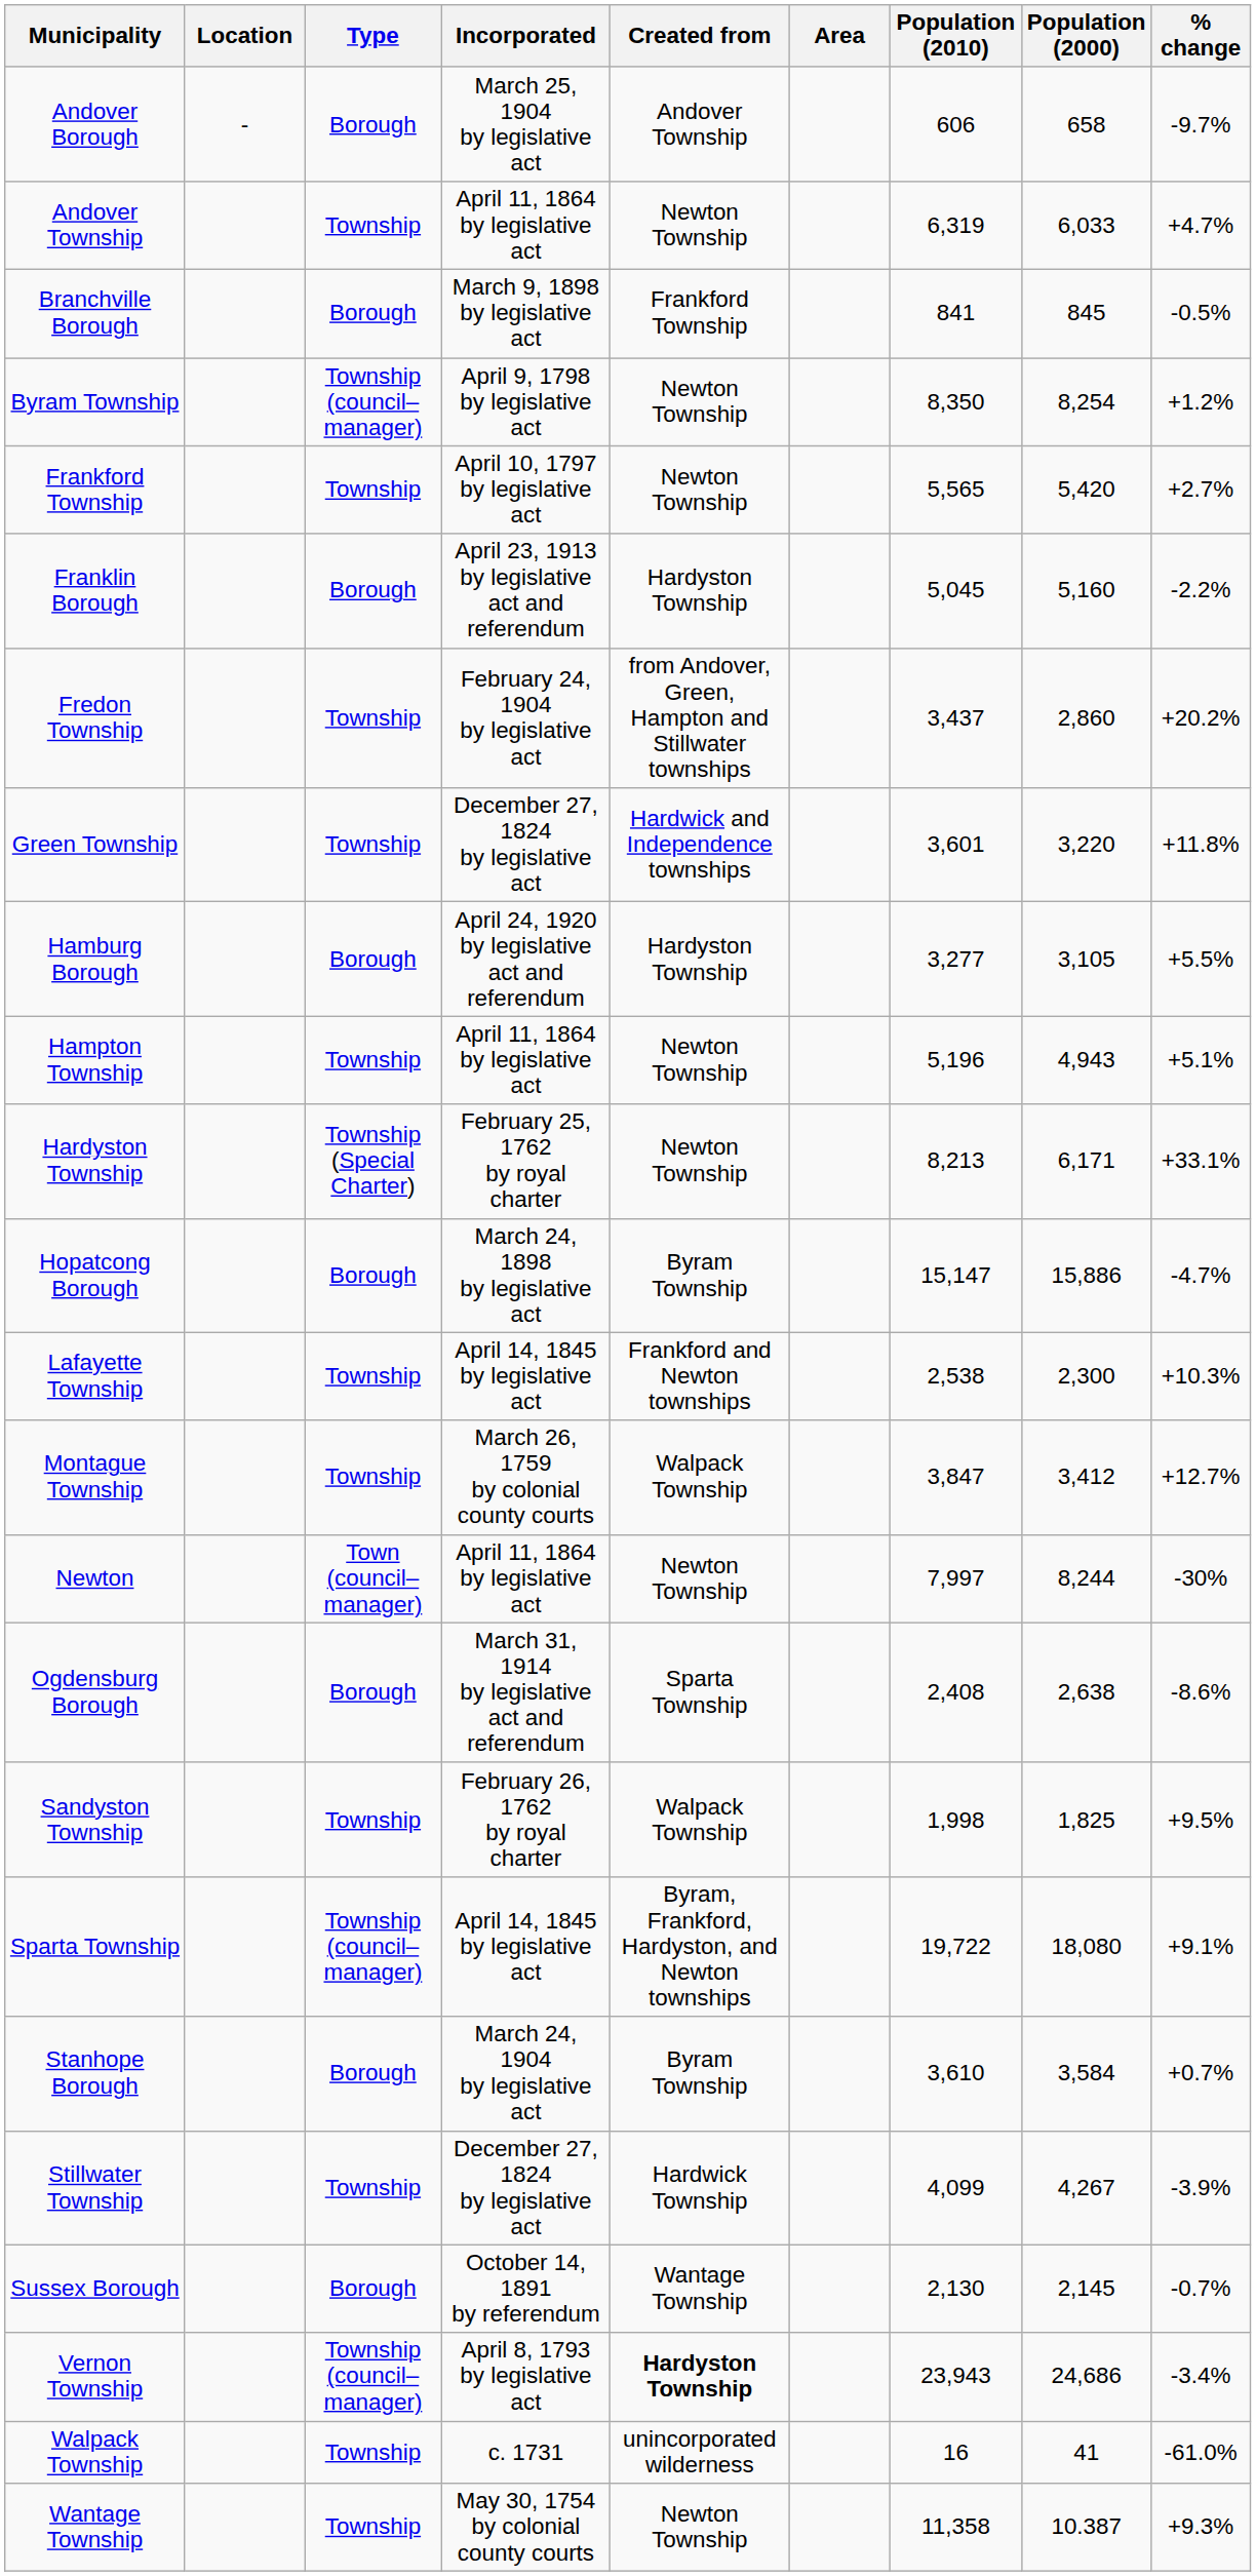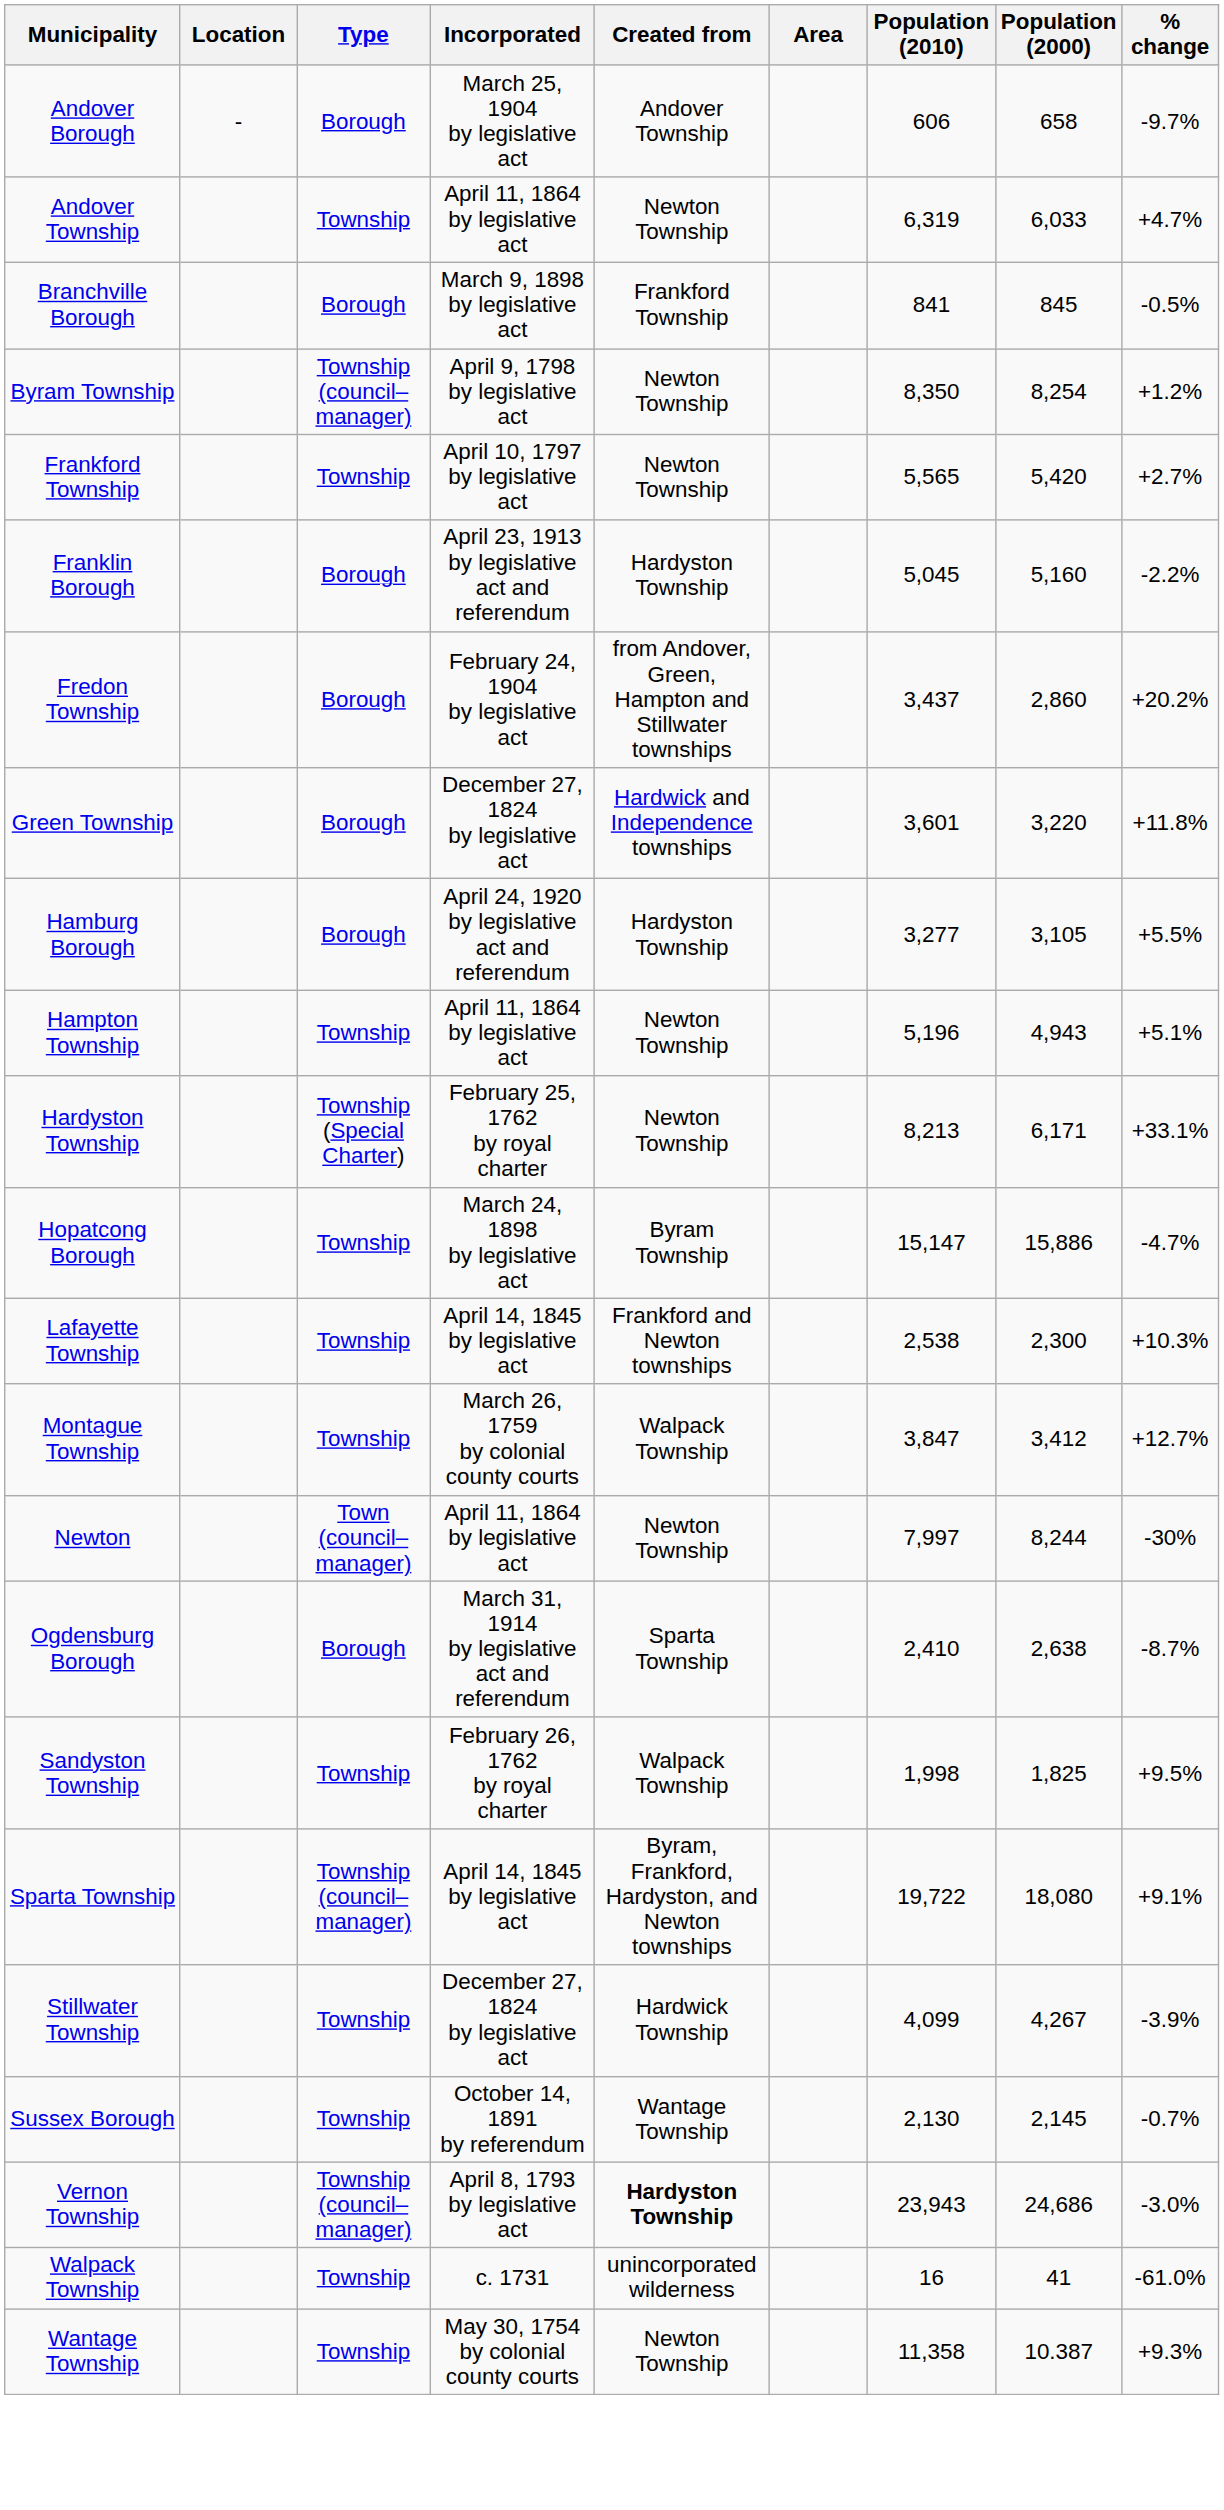Fredon Township | Type: Township -> Borough
Green Township | Type: Township -> Borough
Hopatcong Borough | Type: Borough -> Township
Ogdensburg Borough | Population (2010): 2,408 -> 2,410
Ogdensburg Borough | % change: -8.6% -> -8.7%
- row: Stanhope Borough | Borough | March 24, 1904 by legislative act | Byram Township | 3,610 | 3,584 | +0.7%
Sussex Borough | Type: Borough -> Township
Vernon Township | % change: -3.4% -> -3.0%
